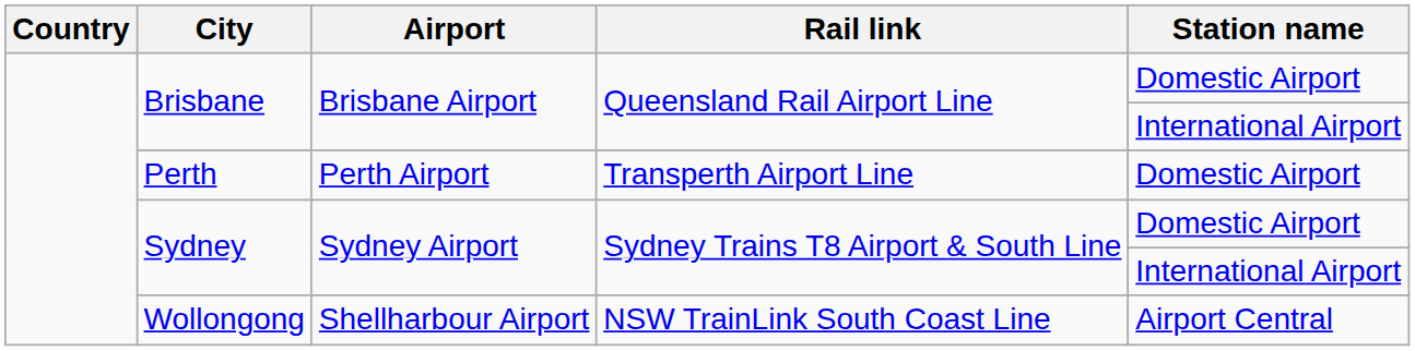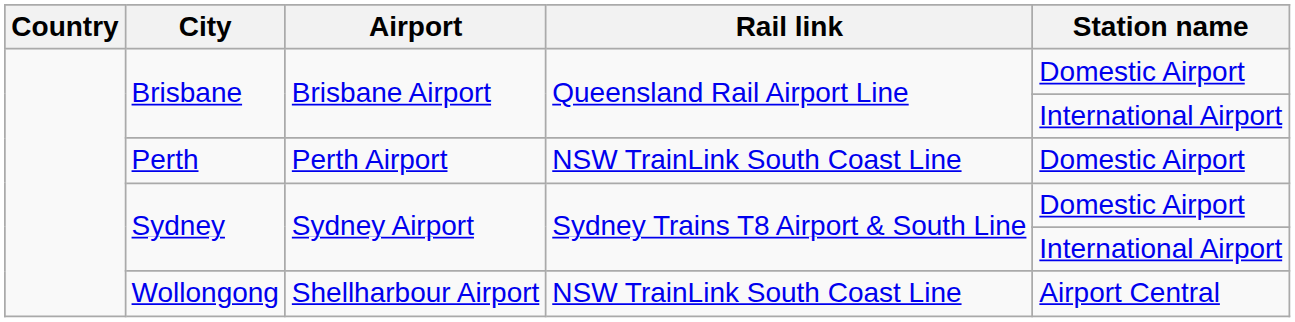Perth | Rail link: Transperth Airport Line -> NSW TrainLink South Coast Line
